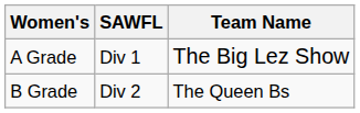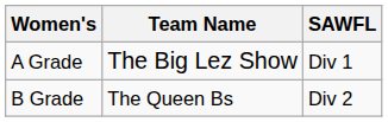columns swapped: SAWFL <-> Team Name
